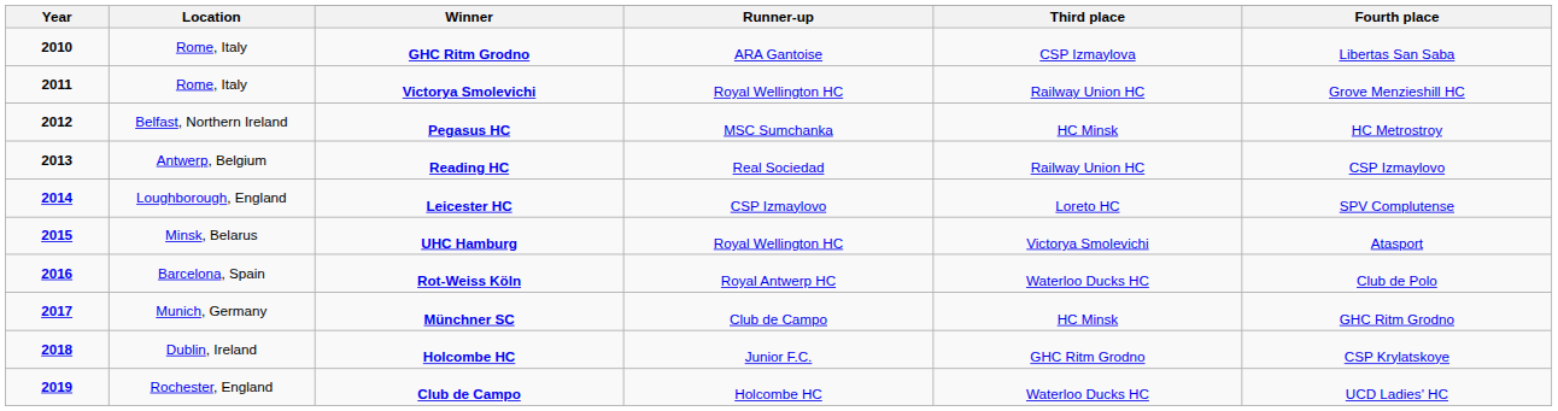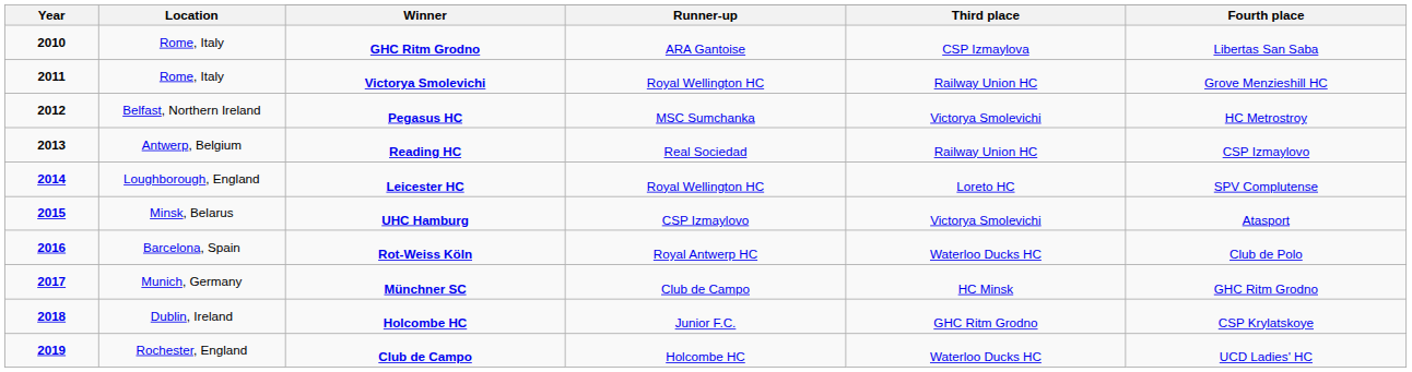Pegasus HC | Third place: HC Minsk -> Victorya Smolevichi
Leicester HC | Runner-up: CSP Izmaylovo -> Royal Wellington HC
UHC Hamburg | Runner-up: Royal Wellington HC -> CSP Izmaylovo
